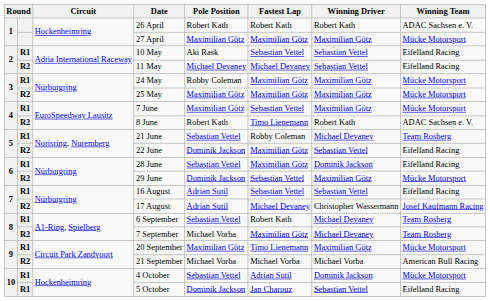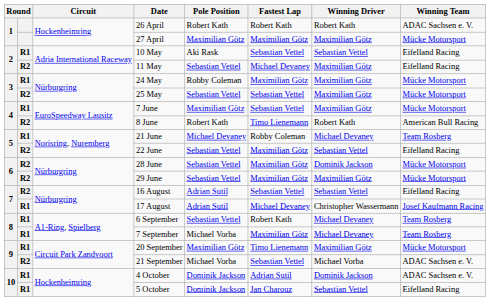11 May | Pole Position: Michael Devaney -> Sebastian Vettel
11 May | Winning Driver: Sebastian Vettel -> Maximilian Götz
25 May | Pole Position: Maximilian Götz -> Sebastian Vettel
25 May | Fastest Lap: Maximilian Götz -> Sebastian Vettel
8 June | Winning Team: ADAC Sachsen e. V. -> American Bull Racing
21 June | Pole Position: Sebastian Vettel -> Michael Devaney
22 June | Pole Position: Dominik Jackson -> Sebastian Vettel
28 June | column 2: R1 -> R2
28 June | Winning Team: Eifelland Racing -> Mücke Motorsport
29 June | Pole Position: Dominik Jackson -> Sebastian Vettel
29 June | Fastest Lap: Sebastian Vettel -> Maximilian Götz
16 August | column 2: R1 -> R2
17 August | column 2: R2 -> R1
7 September | column 2: R2 -> R1
21 September | Fastest Lap: Michael Vorba -> Sebastian Vettel
21 September | Winning Team: American Bull Racing -> ADAC Sachsen e. V.
4 October | Pole Position: Sebastian Vettel -> Dominik Jackson
4 October | Winning Team: Mücke Motorsport -> ADAC Sachsen e. V.
